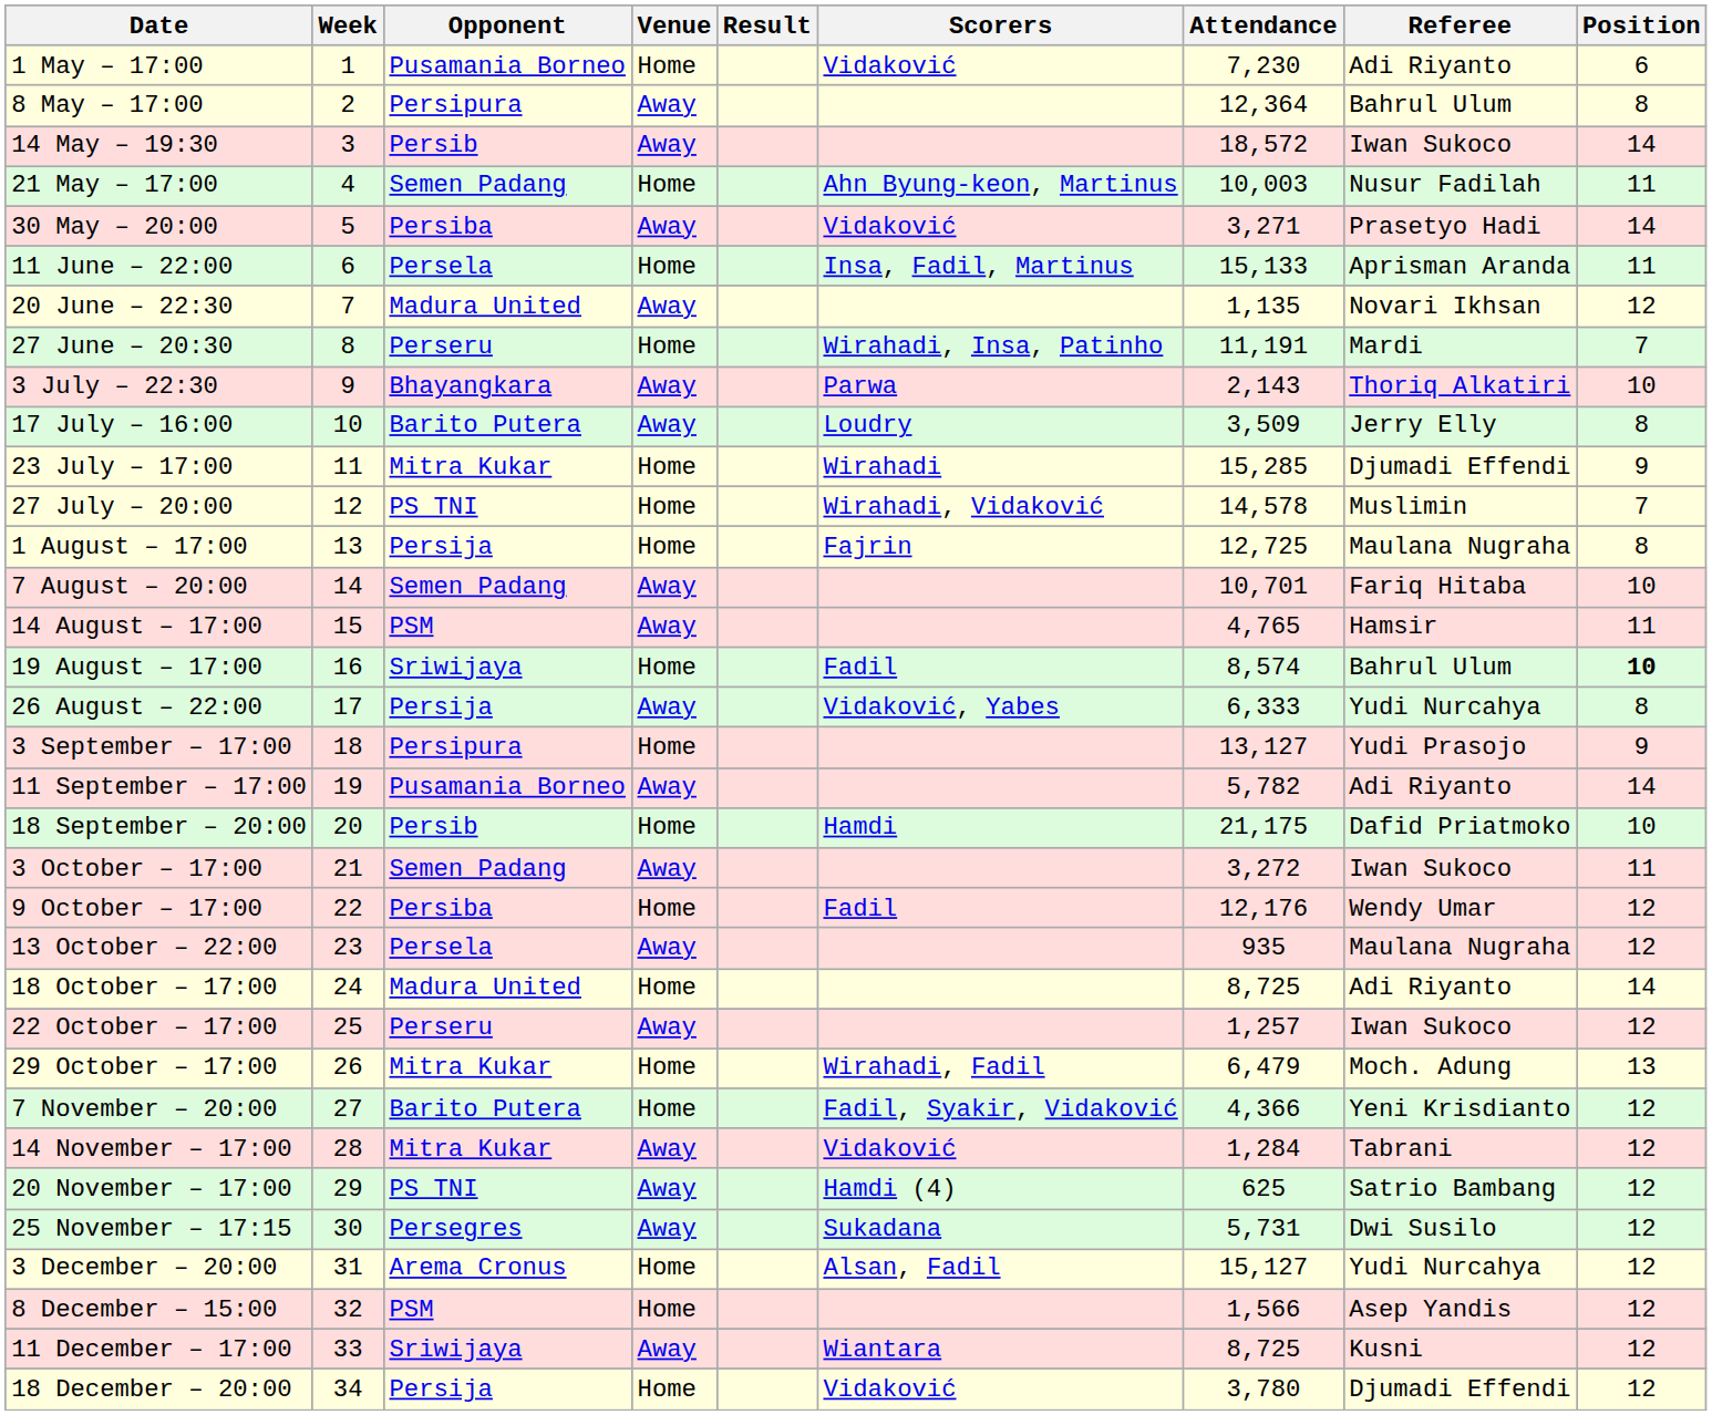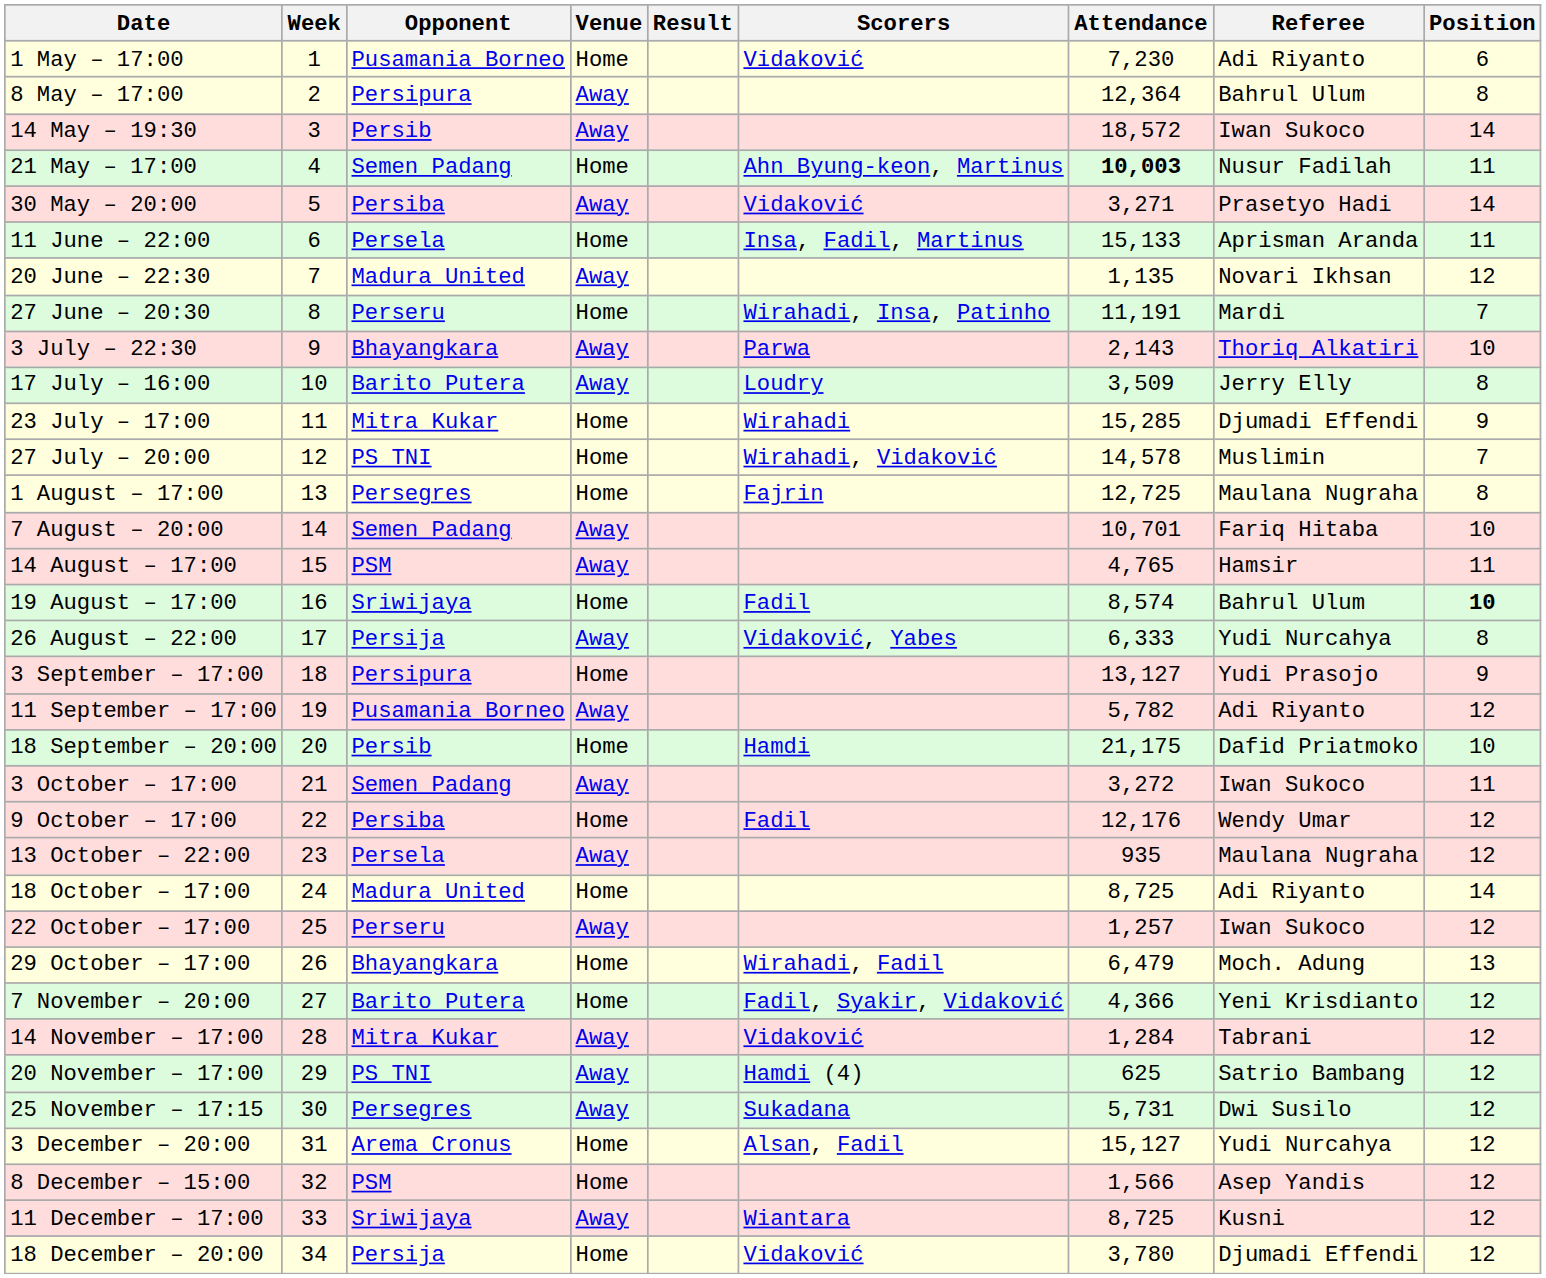21 May – 17:00 | Attendance: normal -> bold
1 August – 17:00 | Opponent: Persija -> Persegres
11 September – 17:00 | Position: 14 -> 12
29 October – 17:00 | Opponent: Mitra Kukar -> Bhayangkara
